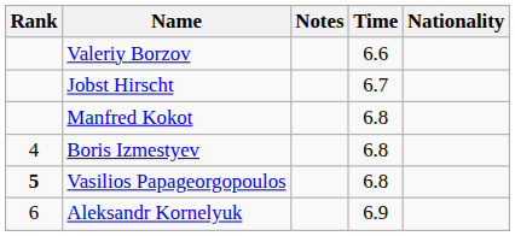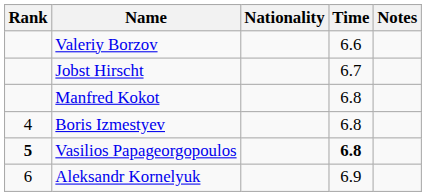columns swapped: Nationality <-> Notes
Vasilios Papageorgopoulos | Time: normal -> bold
